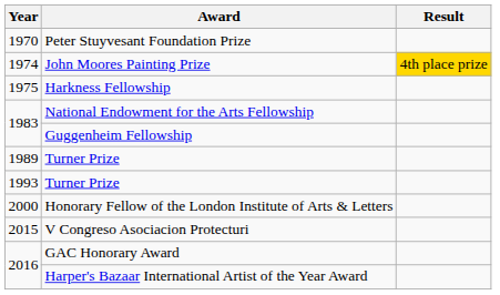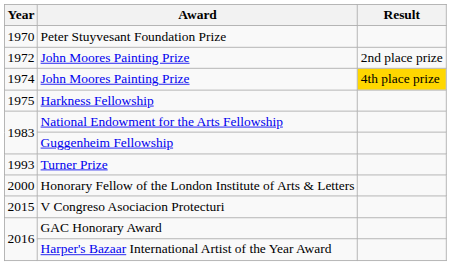+ row: 1972 | John Moores Painting Prize | 2nd place prize
- row: 1989 | Turner Prize
